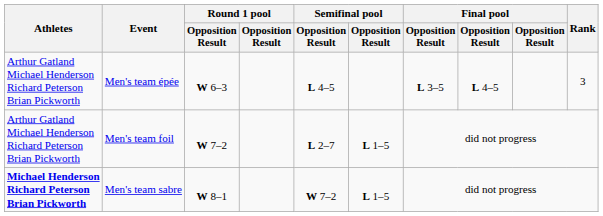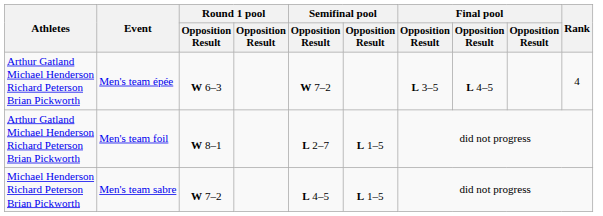Men's team épée | column 5: L 4–5 -> W 7–2
Men's team épée | Rank: 3 -> 4
Men's team foil | column 3: W 7–2 -> W 8–1
Men's team sabre | Athletes: bold -> normal
Men's team sabre | column 3: W 8–1 -> W 7–2
Men's team sabre | column 5: W 7–2 -> L 4–5
